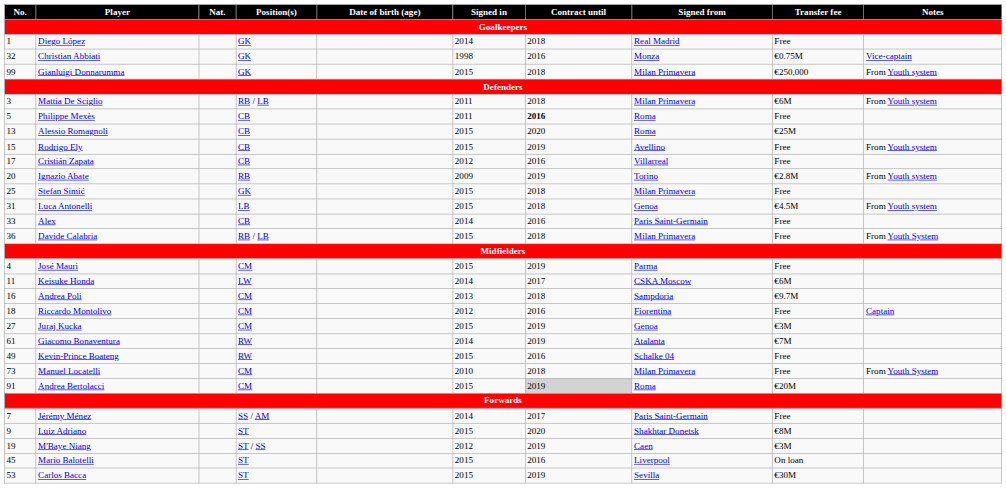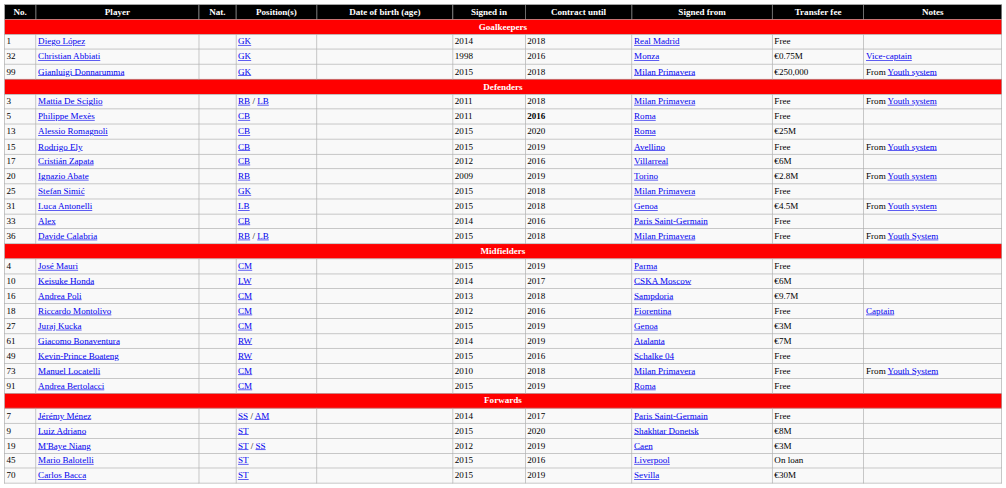Mattia De Sciglio | Transfer fee: €6M -> Free
Cristián Zapata | Transfer fee: Free -> €6M
Keisuke Honda | No.: 11 -> 10
Andrea Bertolacci | Contract until: lightgrey background -> no background
Andrea Bertolacci | Transfer fee: €20M -> Free
Carlos Bacca | No.: 53 -> 70
